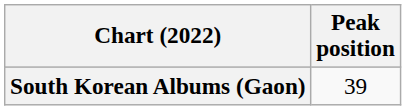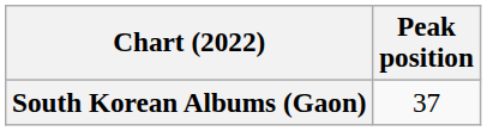South Korean Albums (Gaon) | Peak position: 39 -> 37
